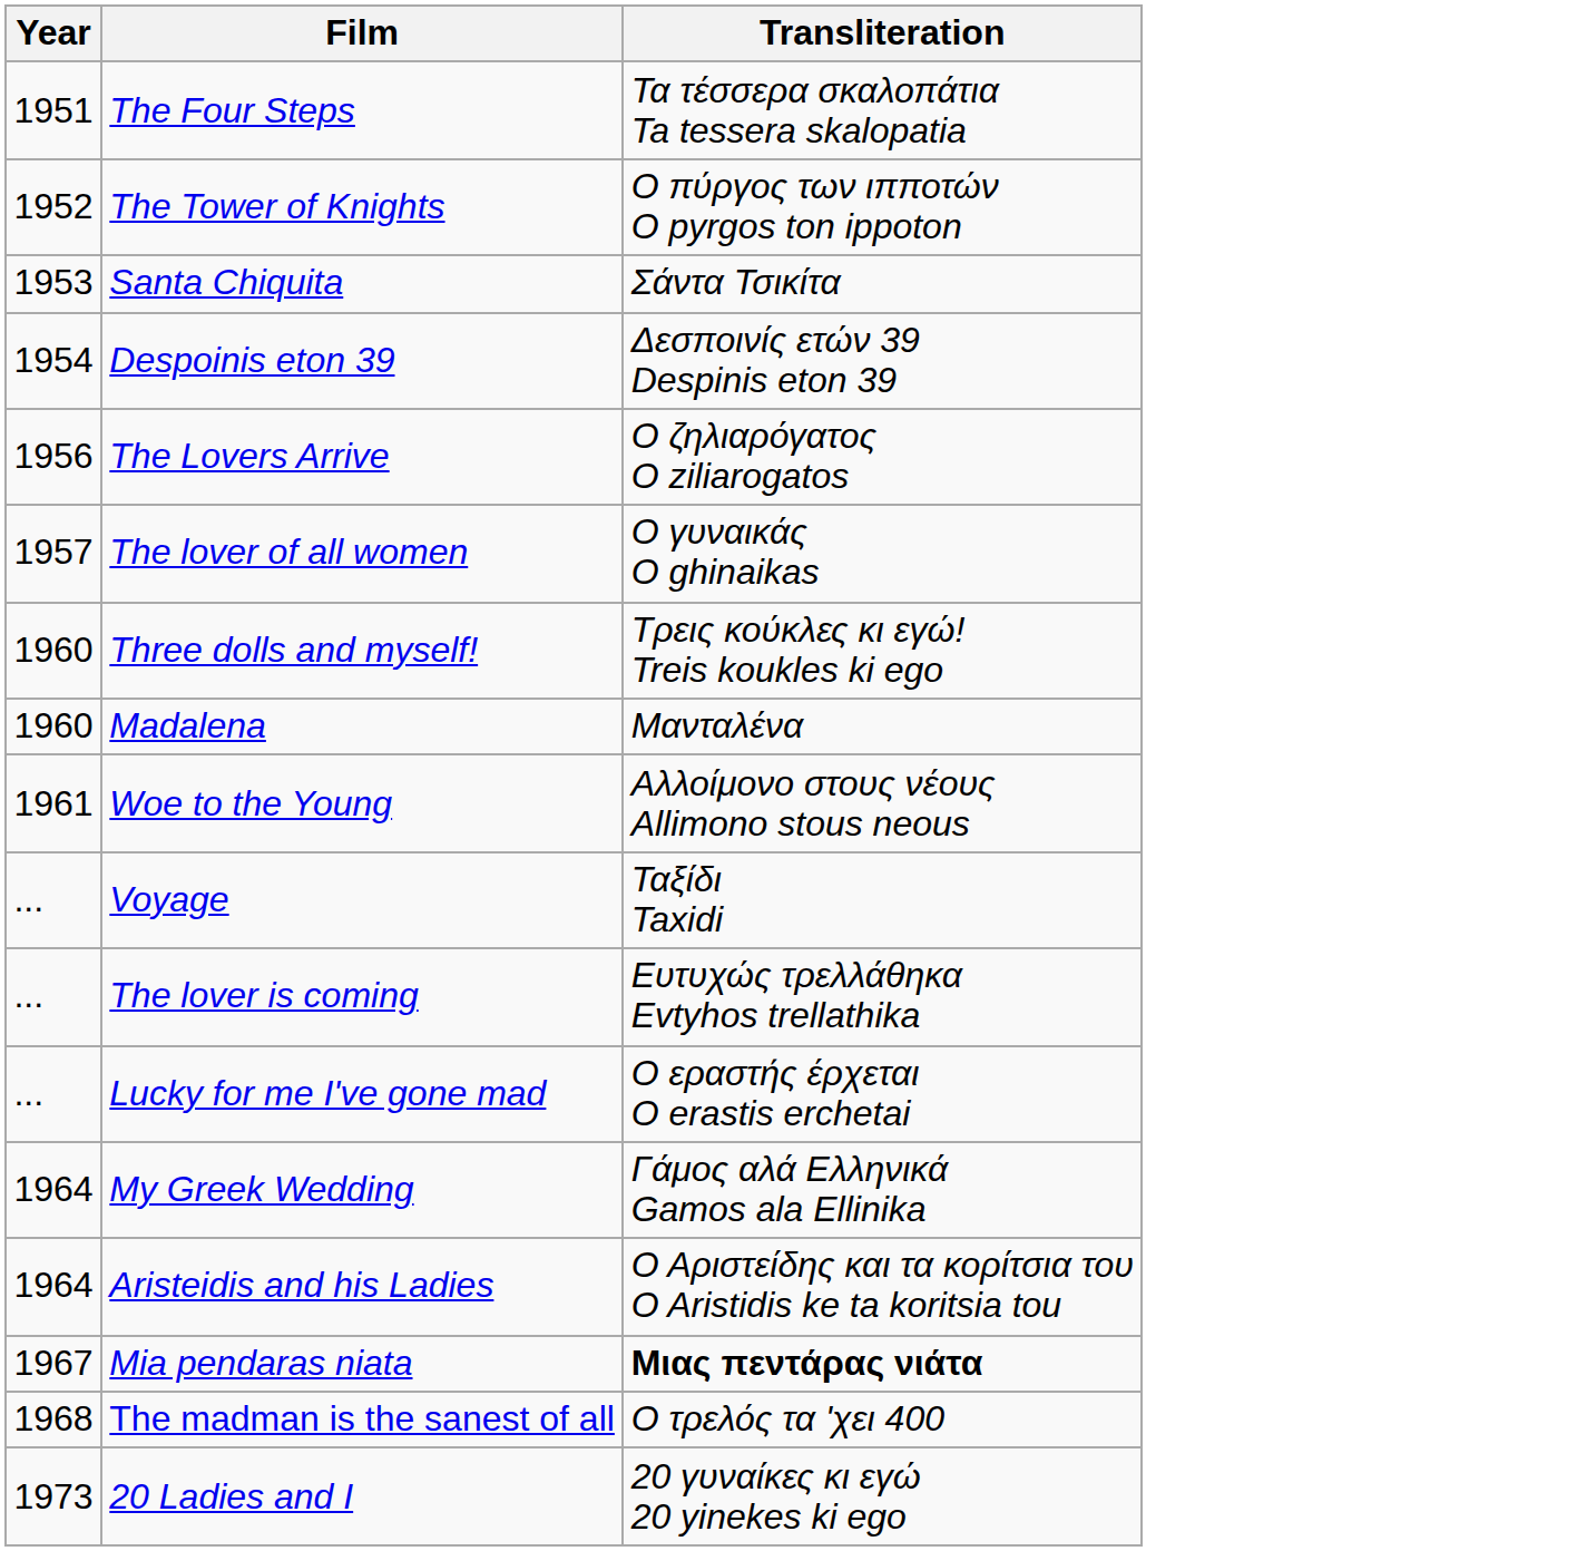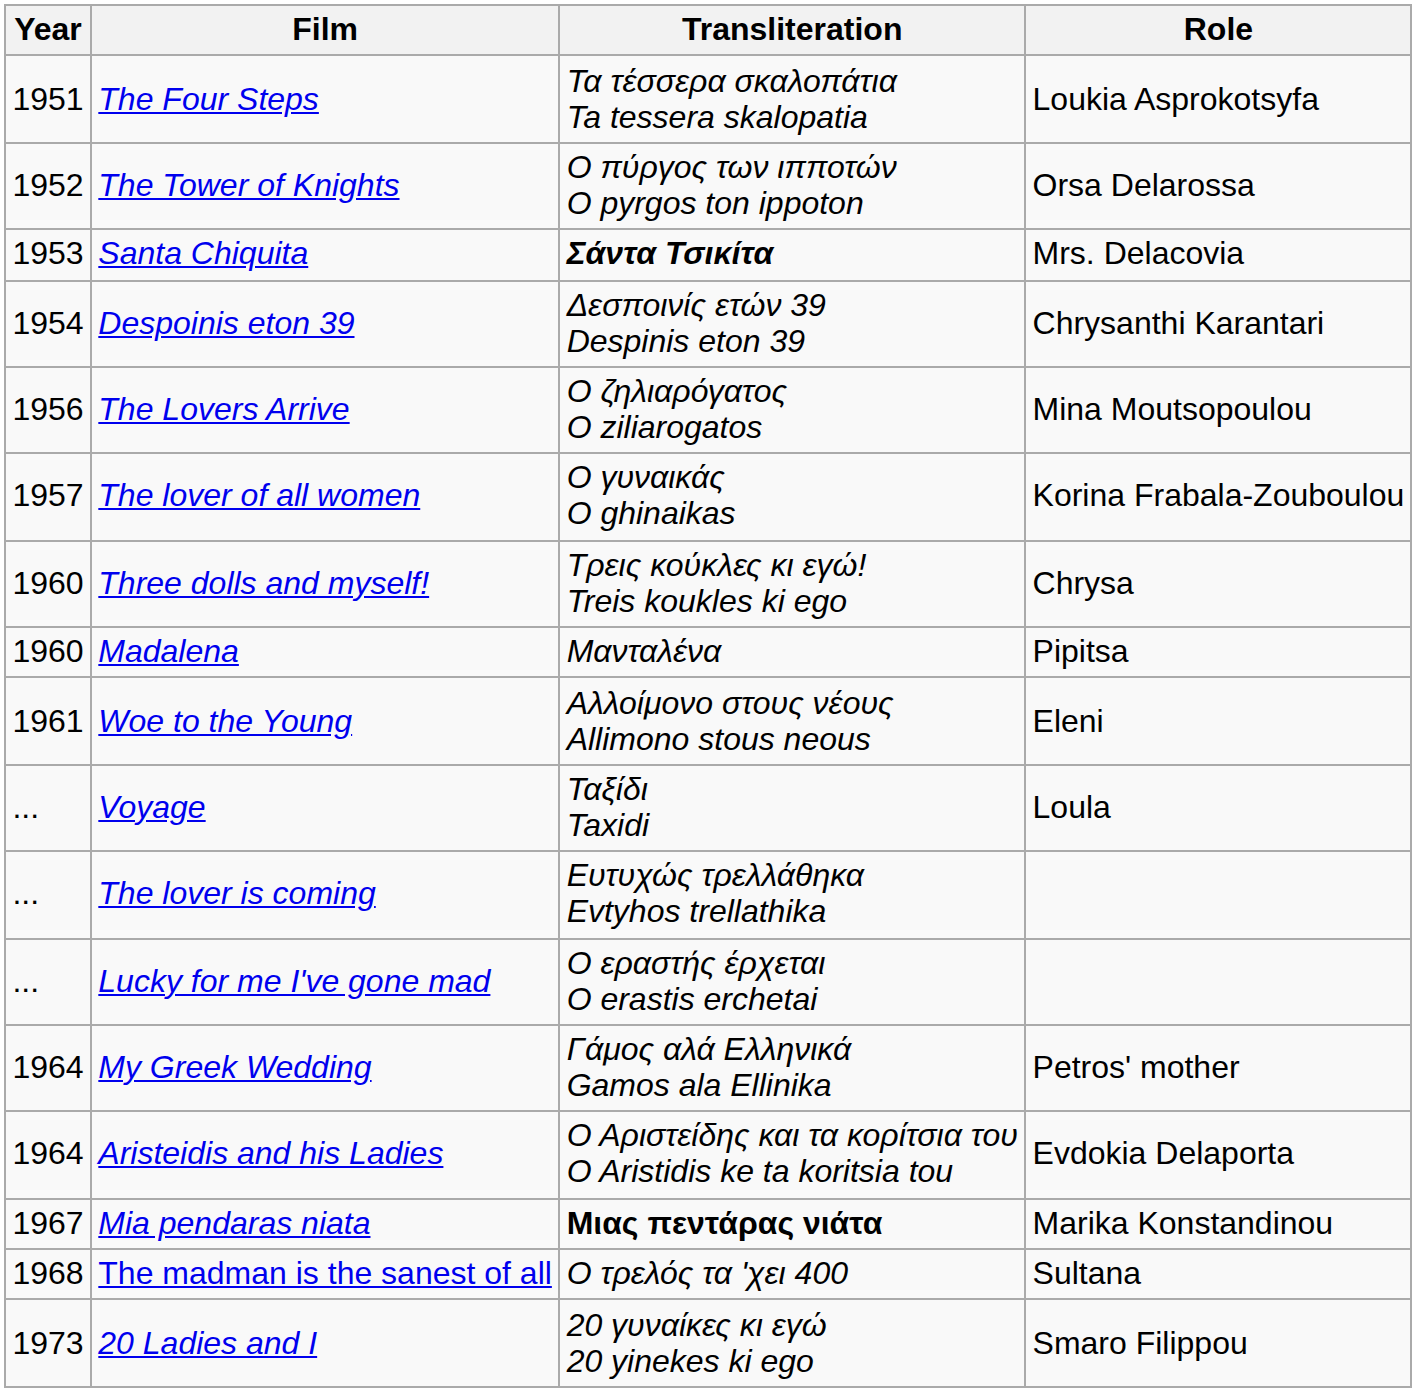+ column: Role | Loukia Asprokotsyfa | Orsa Delarossa | Mrs. Delacovia | Chrysanthi Karantari | Mina Moutsopoulou | Korina Frabala-Zouboulou | Chrysa | Pipitsa | Eleni | Loula | Petros' mother | Evdokia Delaporta | Marika Konstandinou | Sultana | Smaro Filippou
Santa Chiquita | Transliteration: normal -> bold
